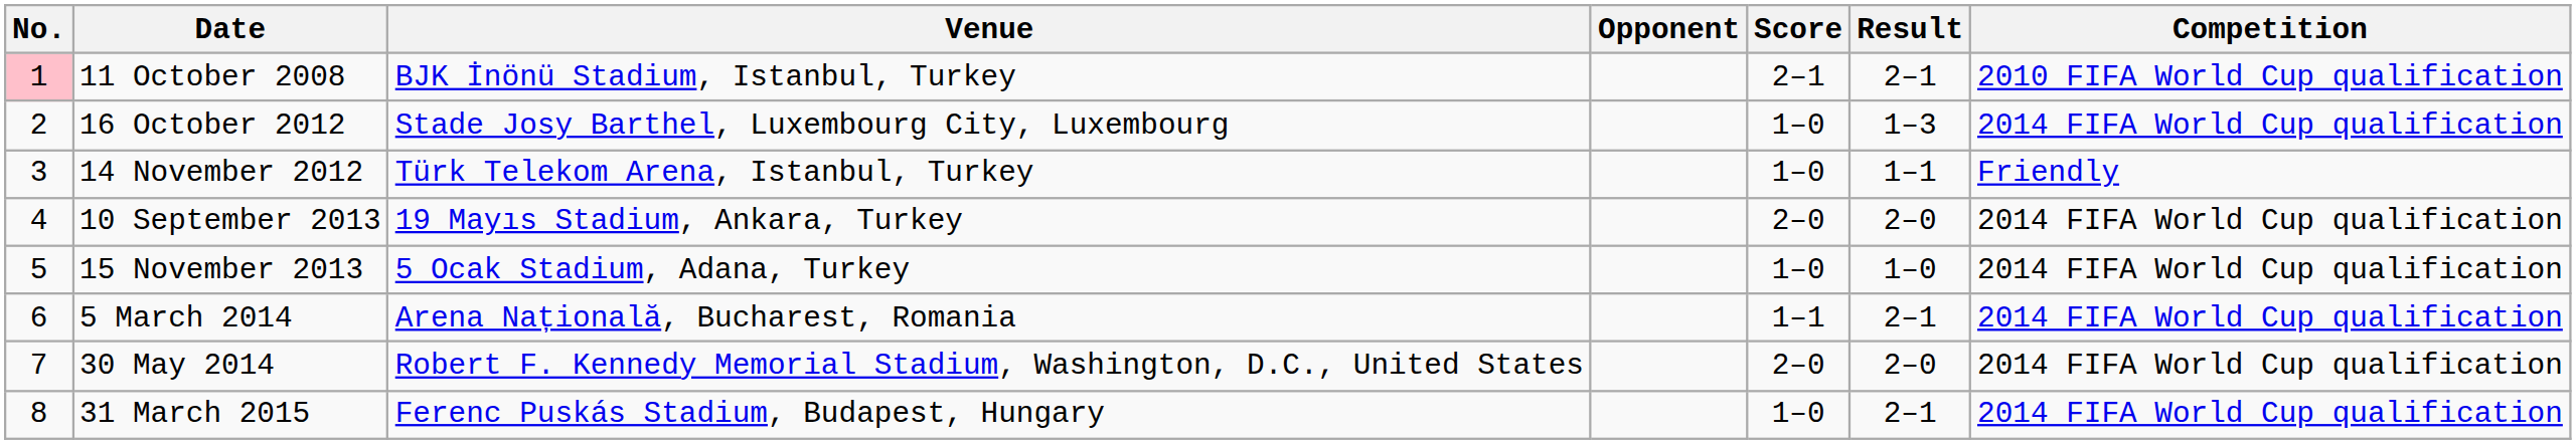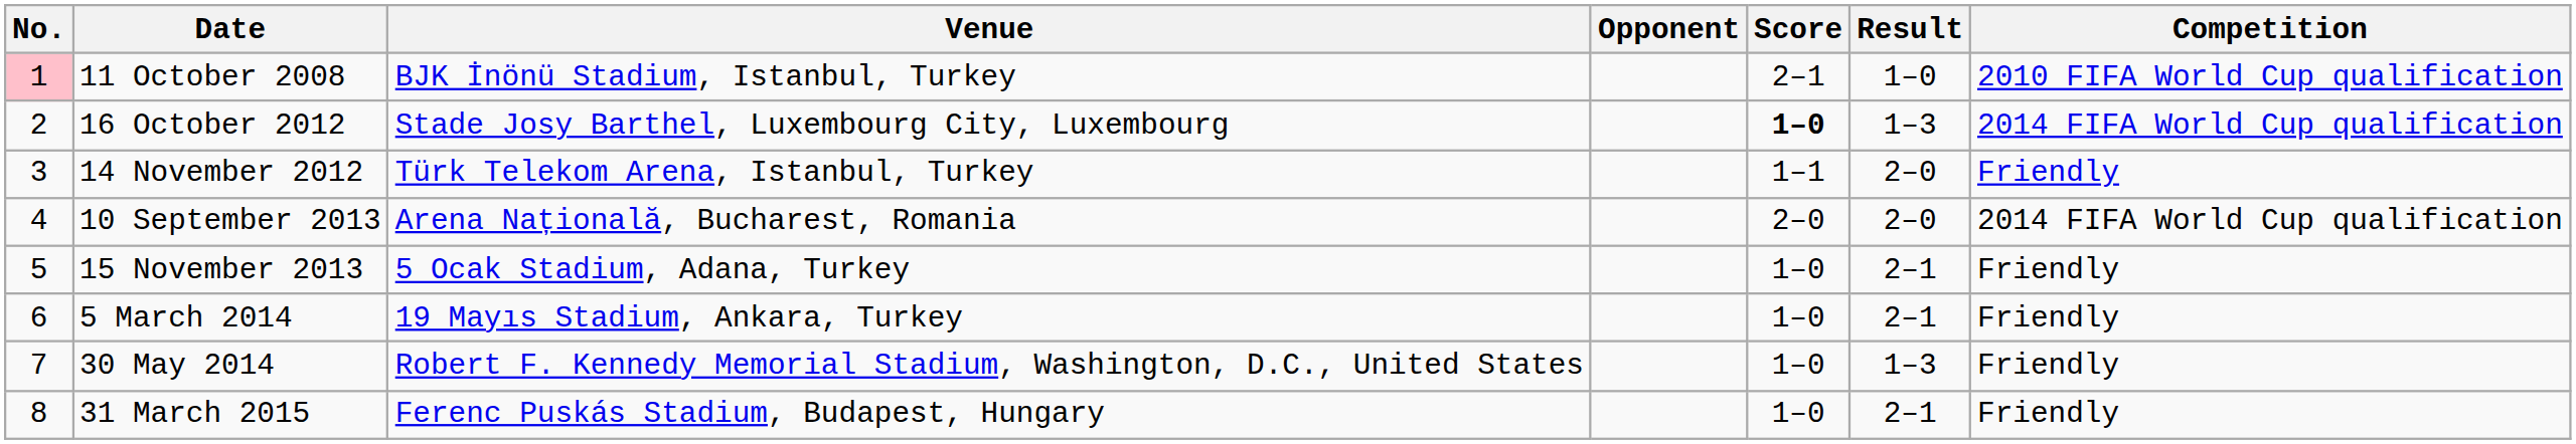11 October 2008 | Result: 2–1 -> 1–0
16 October 2012 | Score: normal -> bold
14 November 2012 | Score: 1–0 -> 1–1
14 November 2012 | Result: 1–1 -> 2–0
10 September 2013 | Venue: 19 Mayıs Stadium, Ankara, Turkey -> Arena Națională, Bucharest, Romania
15 November 2013 | Result: 1–0 -> 2–1
15 November 2013 | Competition: 2014 FIFA World Cup qualification -> Friendly
5 March 2014 | Venue: Arena Națională, Bucharest, Romania -> 19 Mayıs Stadium, Ankara, Turkey
5 March 2014 | Score: 1–1 -> 1–0
5 March 2014 | Competition: 2014 FIFA World Cup qualification -> Friendly
30 May 2014 | Score: 2–0 -> 1–0
30 May 2014 | Result: 2–0 -> 1–3
30 May 2014 | Competition: 2014 FIFA World Cup qualification -> Friendly
31 March 2015 | Competition: 2014 FIFA World Cup qualification -> Friendly
